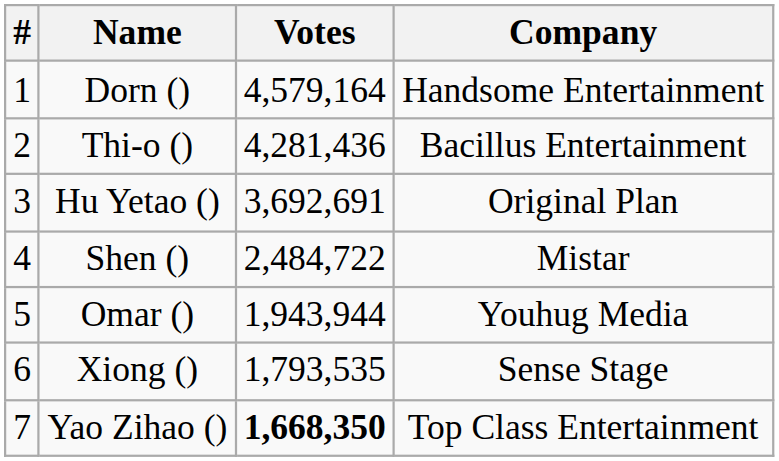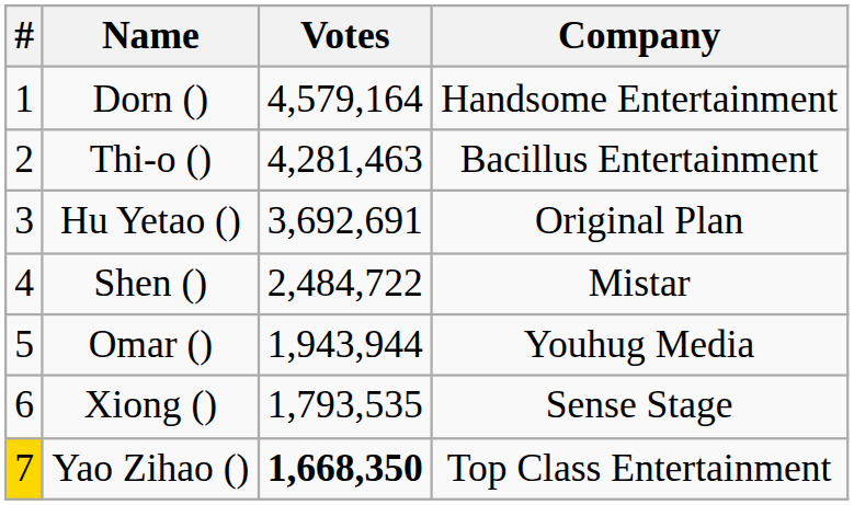Thi-o () | Votes: 4,281,436 -> 4,281,463
Yao Zihao () | #: no background -> gold background
